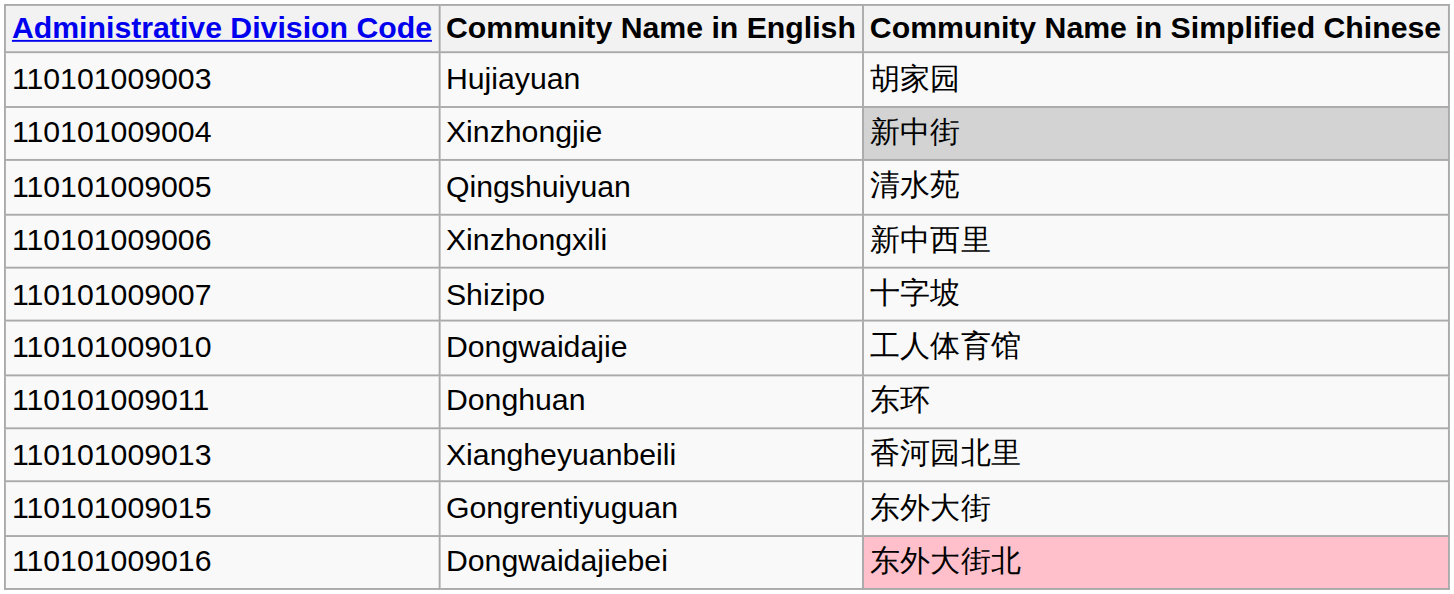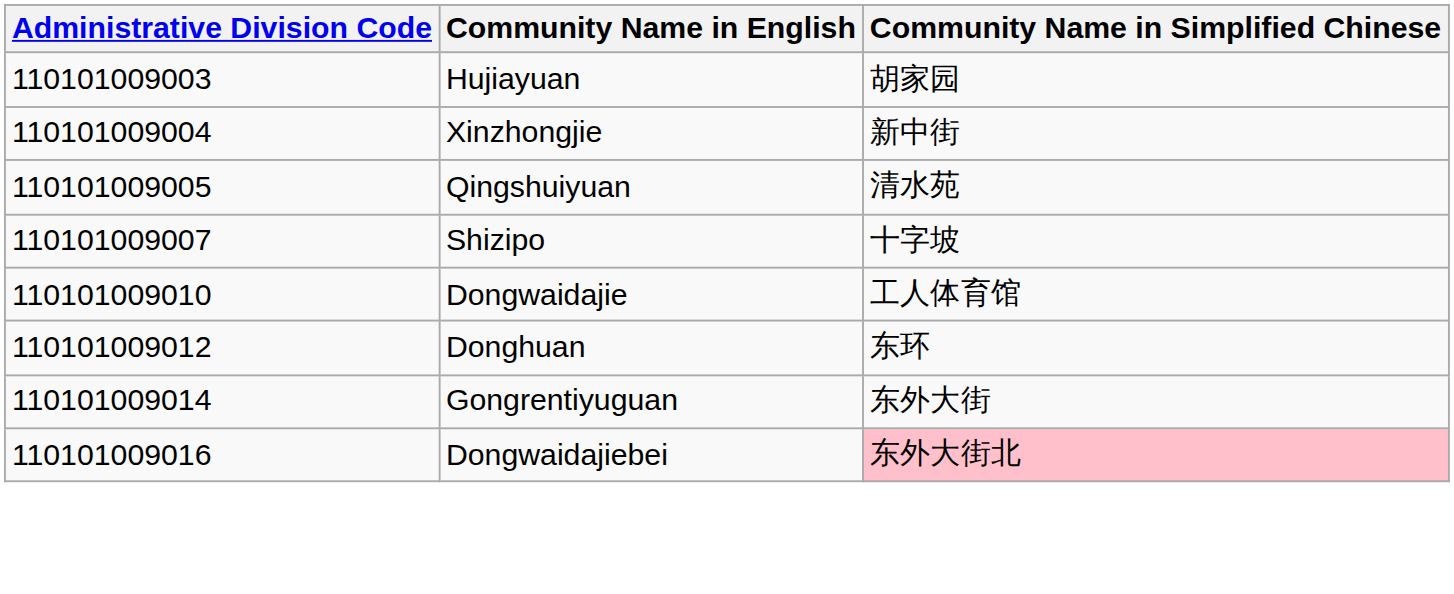Xinzhongjie | Community Name in Simplified Chinese: lightgrey background -> no background
- row: 110101009006 | Xinzhongxili | 新中西里
Donghuan | Administrative Division Code: 110101009011 -> 110101009012
- row: 110101009013 | Xiangheyuanbeili | 香河园北里
Gongrentiyuguan | Administrative Division Code: 110101009015 -> 110101009014
